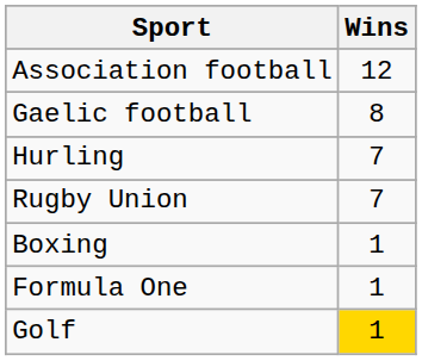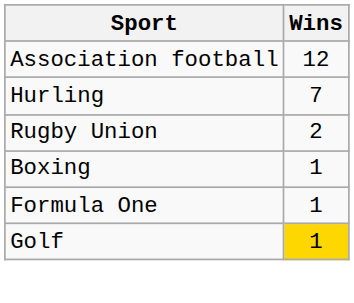- row: Gaelic football | 8
Rugby Union | Wins: 7 -> 2
